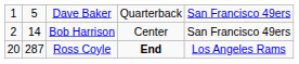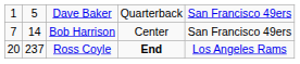Bob Harrison | column 1: 2 -> 7
Ross Coyle | column 2: 287 -> 237
